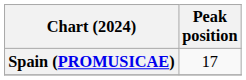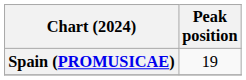Spain (PROMUSICAE) | Peak position: 17 -> 19
